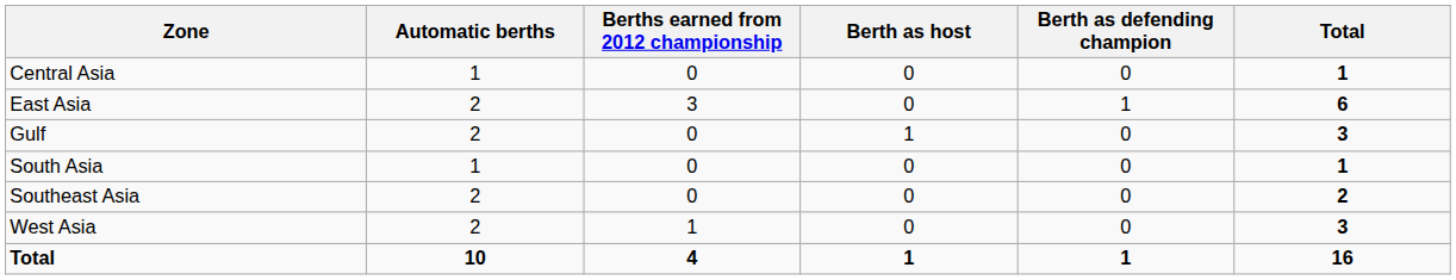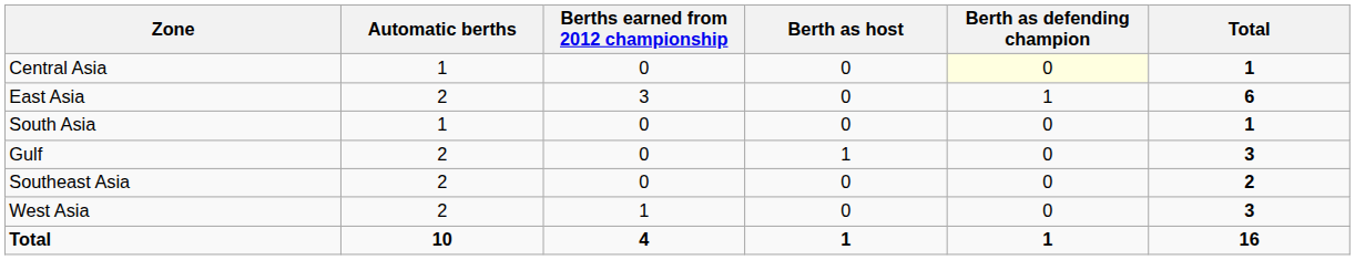Central Asia | Berth as defending champion: no background -> lightyellow background
rows swapped: Gulf <-> South Asia
